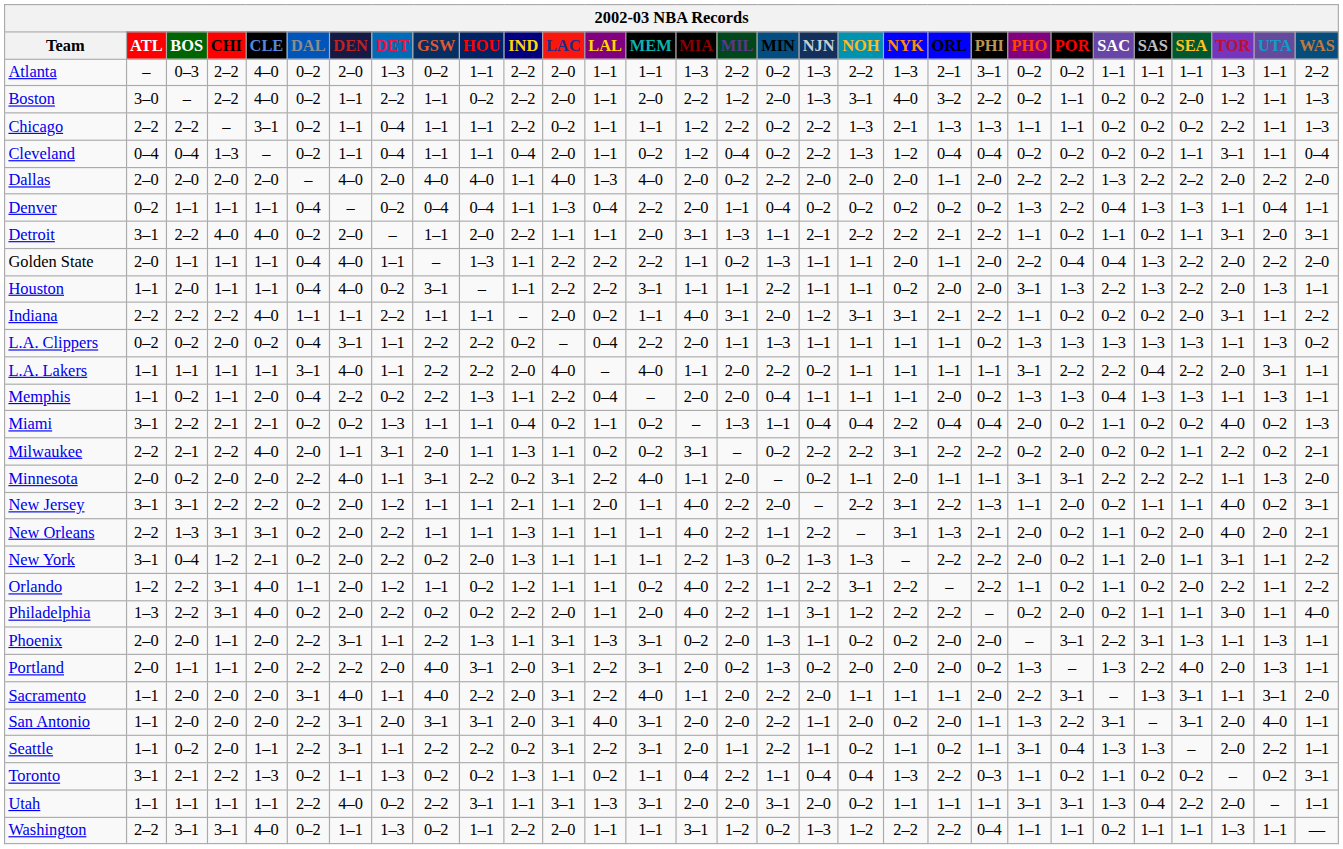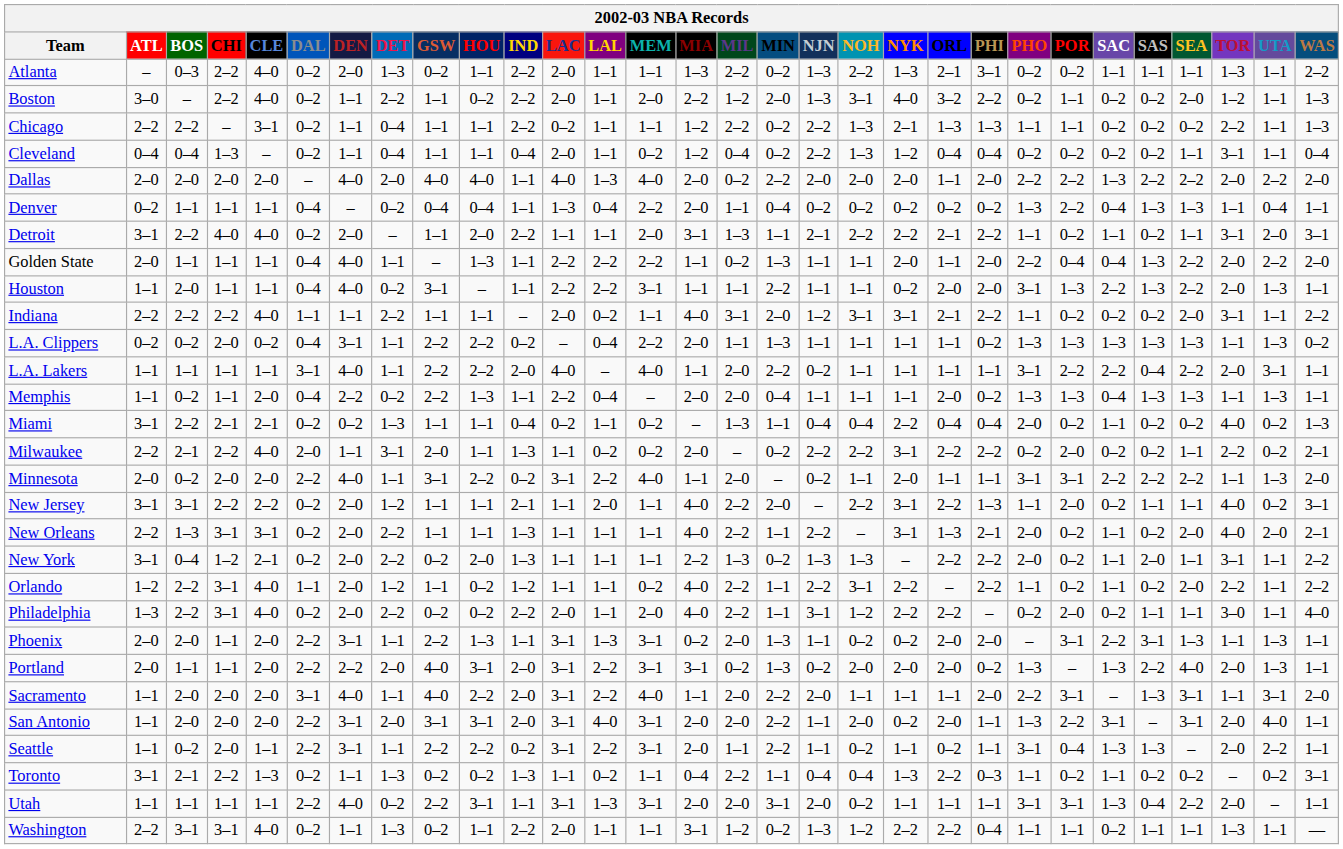Milwaukee | MIA: 3–1 -> 2–0
Portland | MIA: 2–0 -> 3–1
